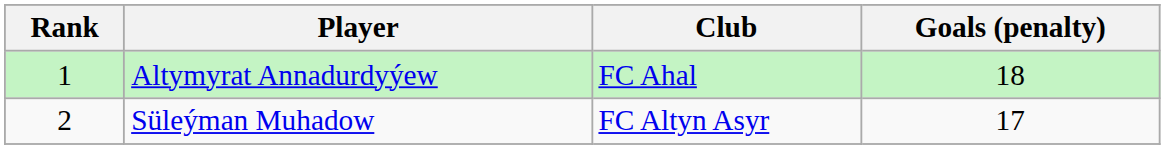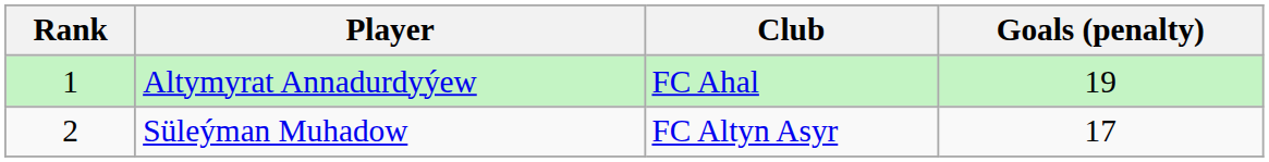Altymyrat Annadurdyýew | Goals (penalty): 18 -> 19
